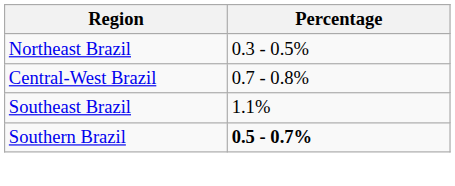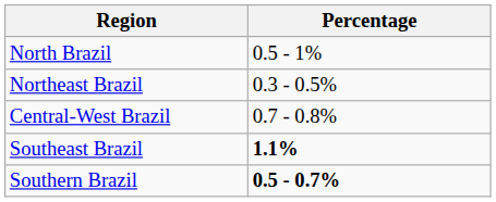+ row: North Brazil | 0.5 - 1%
Southeast Brazil | Percentage: normal -> bold
